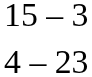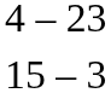rows swapped: 4 – 23 <-> 15 – 3
